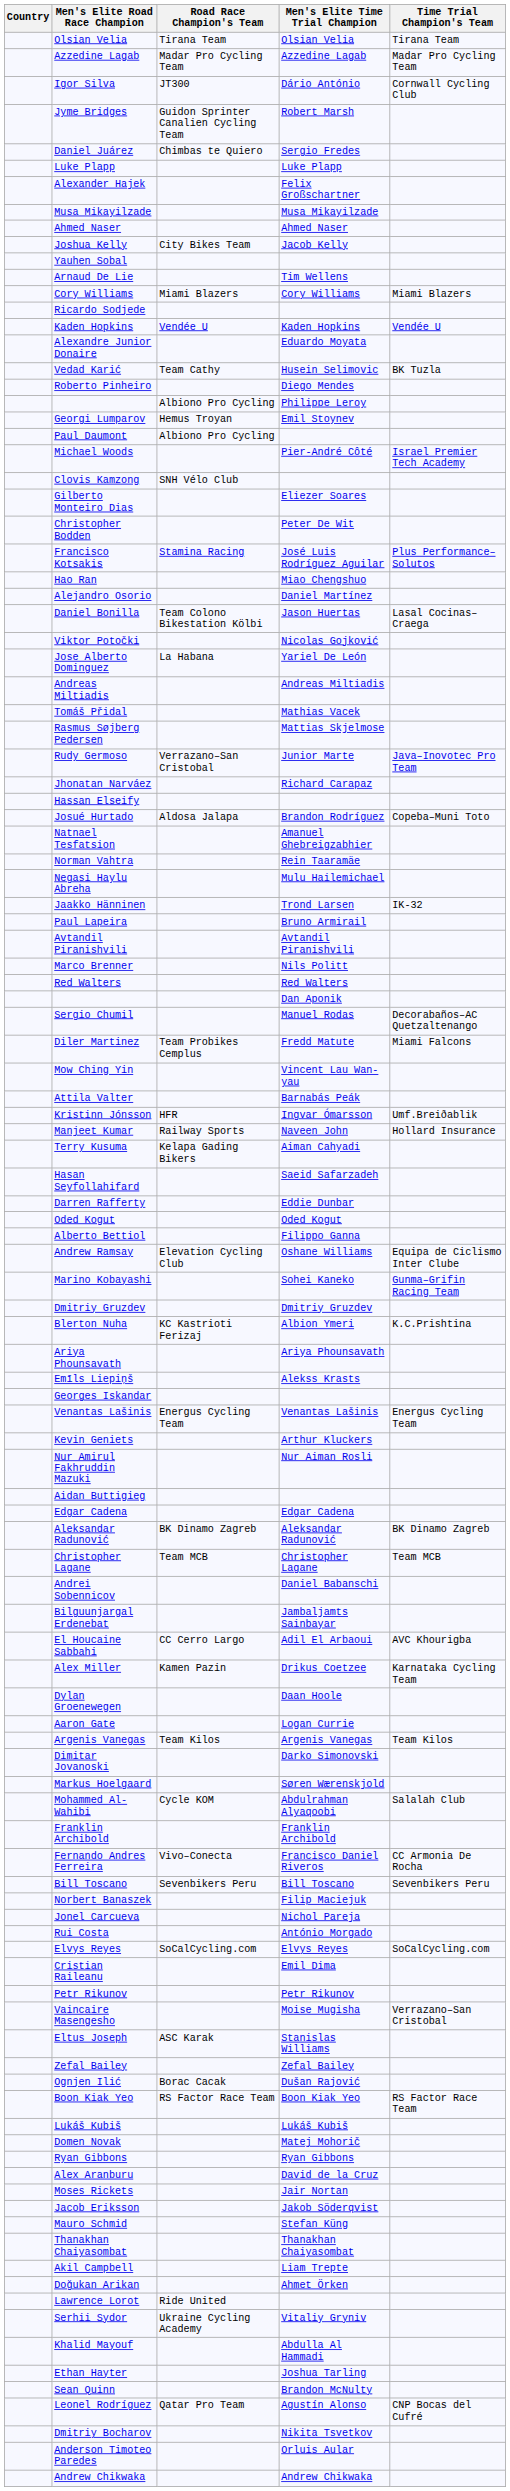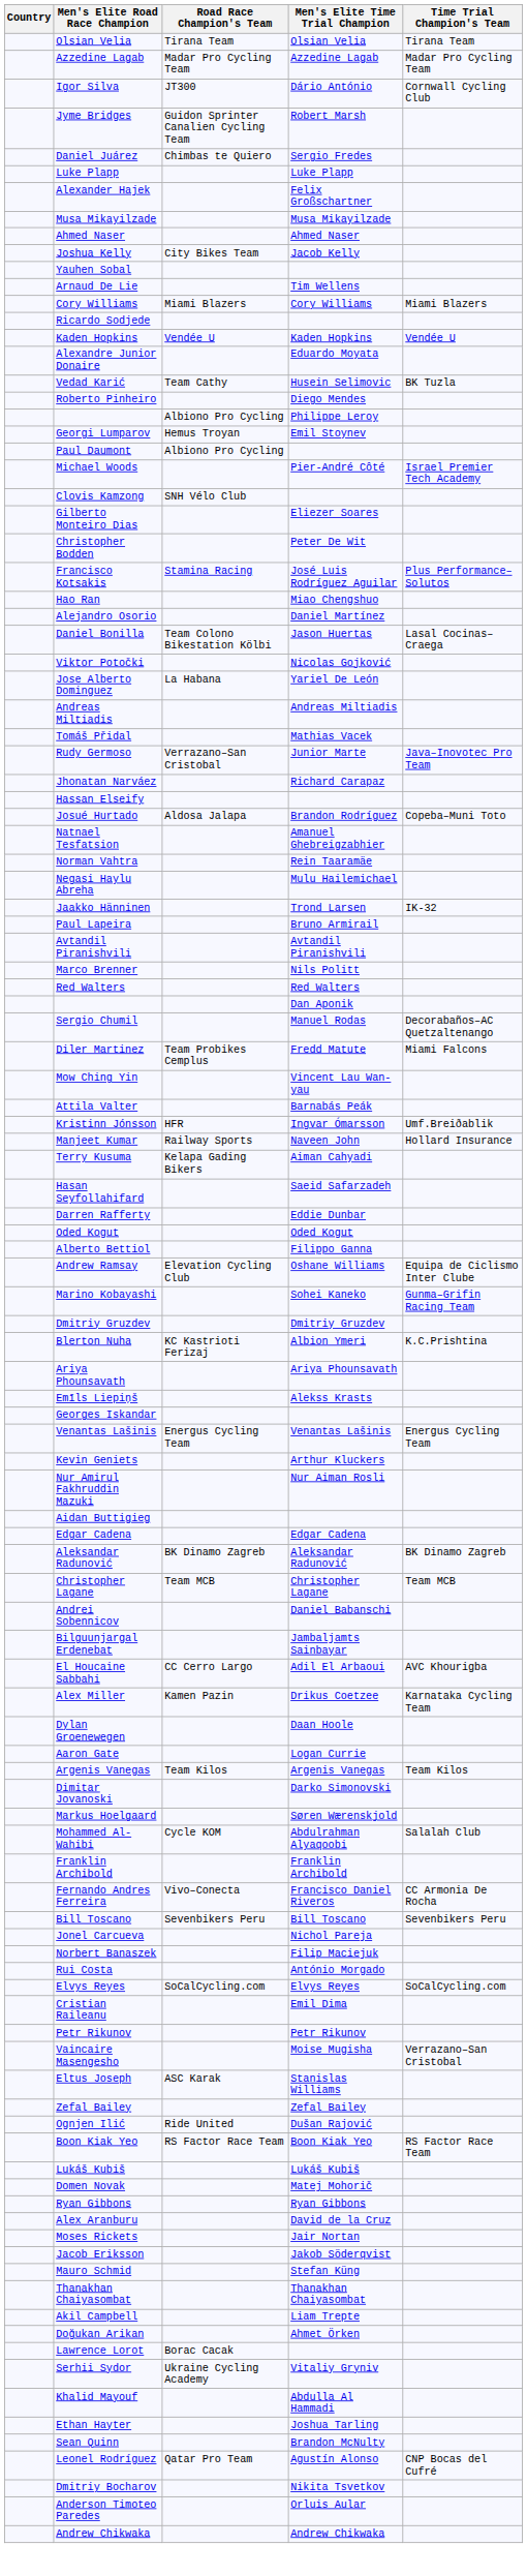- row: Rasmus Søjberg Pedersen | Mattias Skjelmose
rows swapped: Jonel Carcueva <-> Norbert Banaszek
Ognjen Ilić | Road Race Champion's Team: Borac Cacak -> Ride United
Lawrence Lorot | Road Race Champion's Team: Ride United -> Borac Cacak
